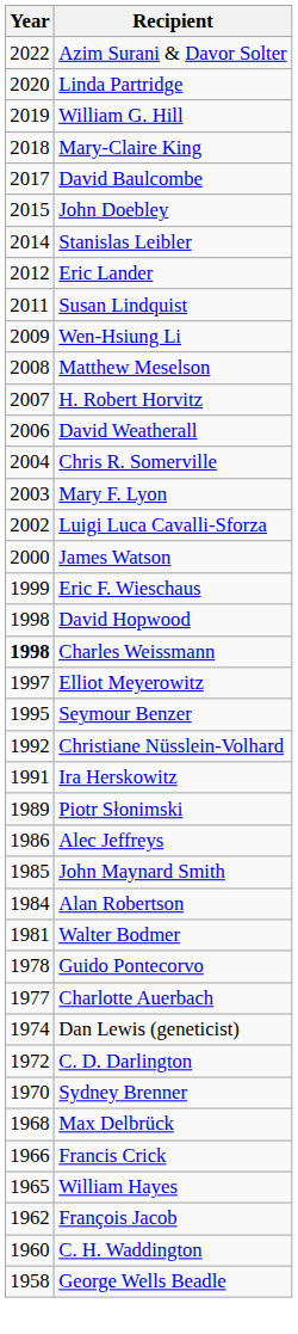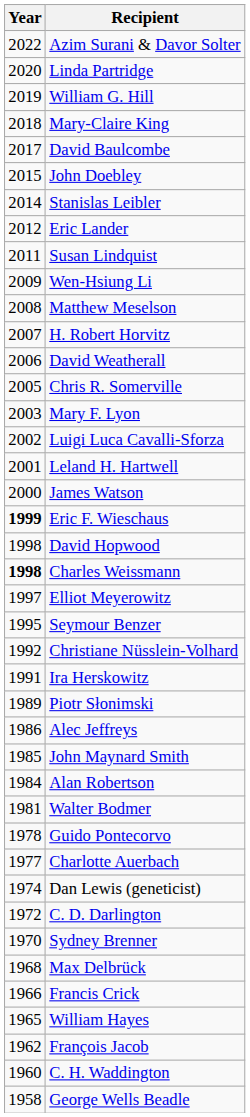Chris R. Somerville | Year: 2004 -> 2005
+ row: 2001 | Leland H. Hartwell
Eric F. Wieschaus | Year: normal -> bold
